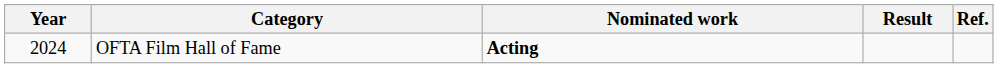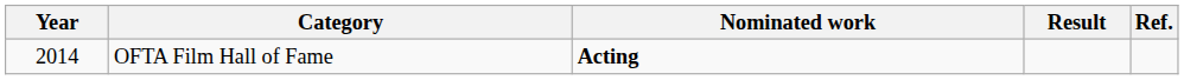OFTA Film Hall of Fame | Year: 2024 -> 2014
